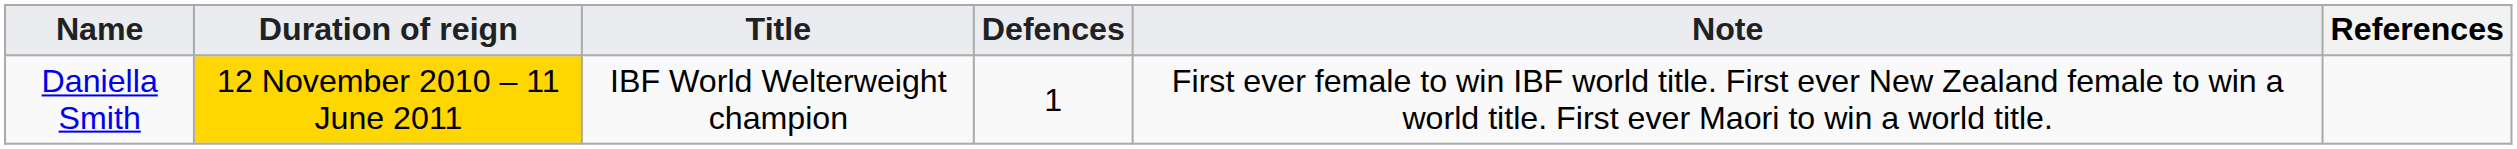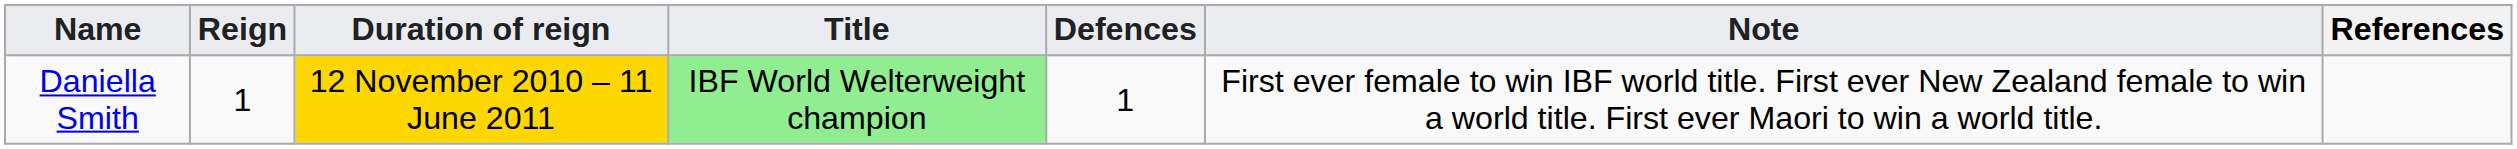+ column: Reign | 1
Daniella Smith | Title: no background -> lightgreen background
